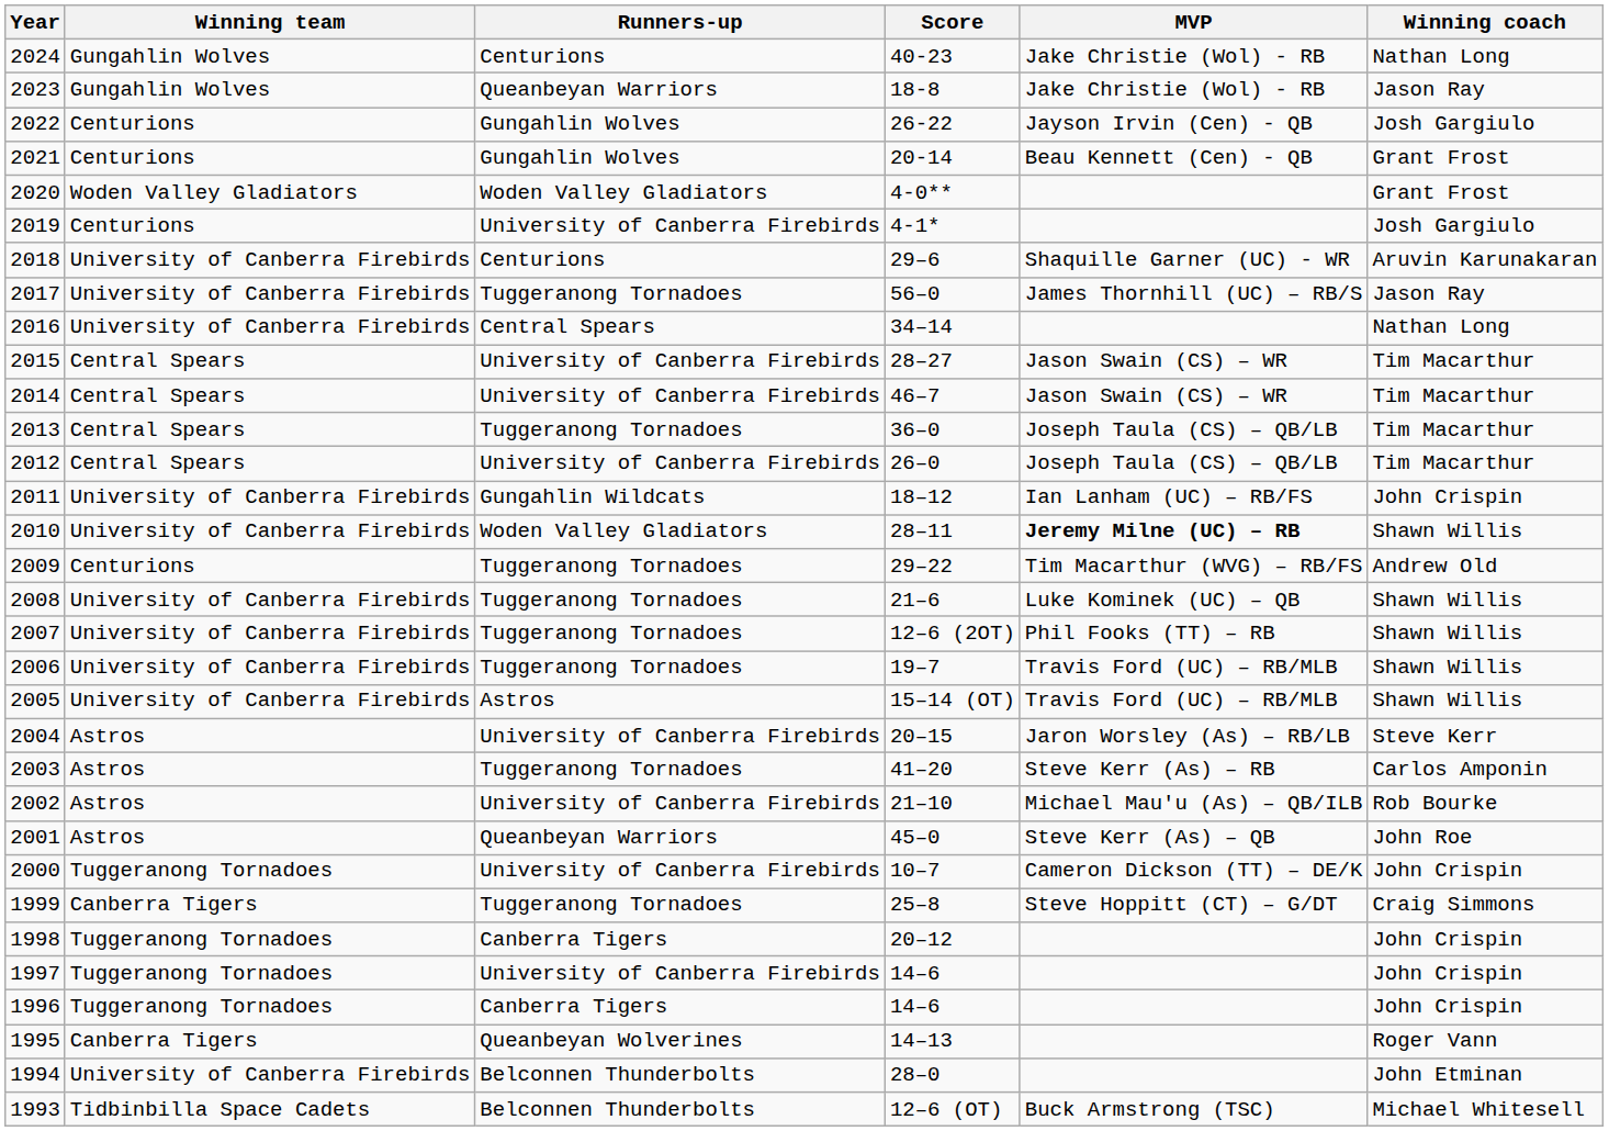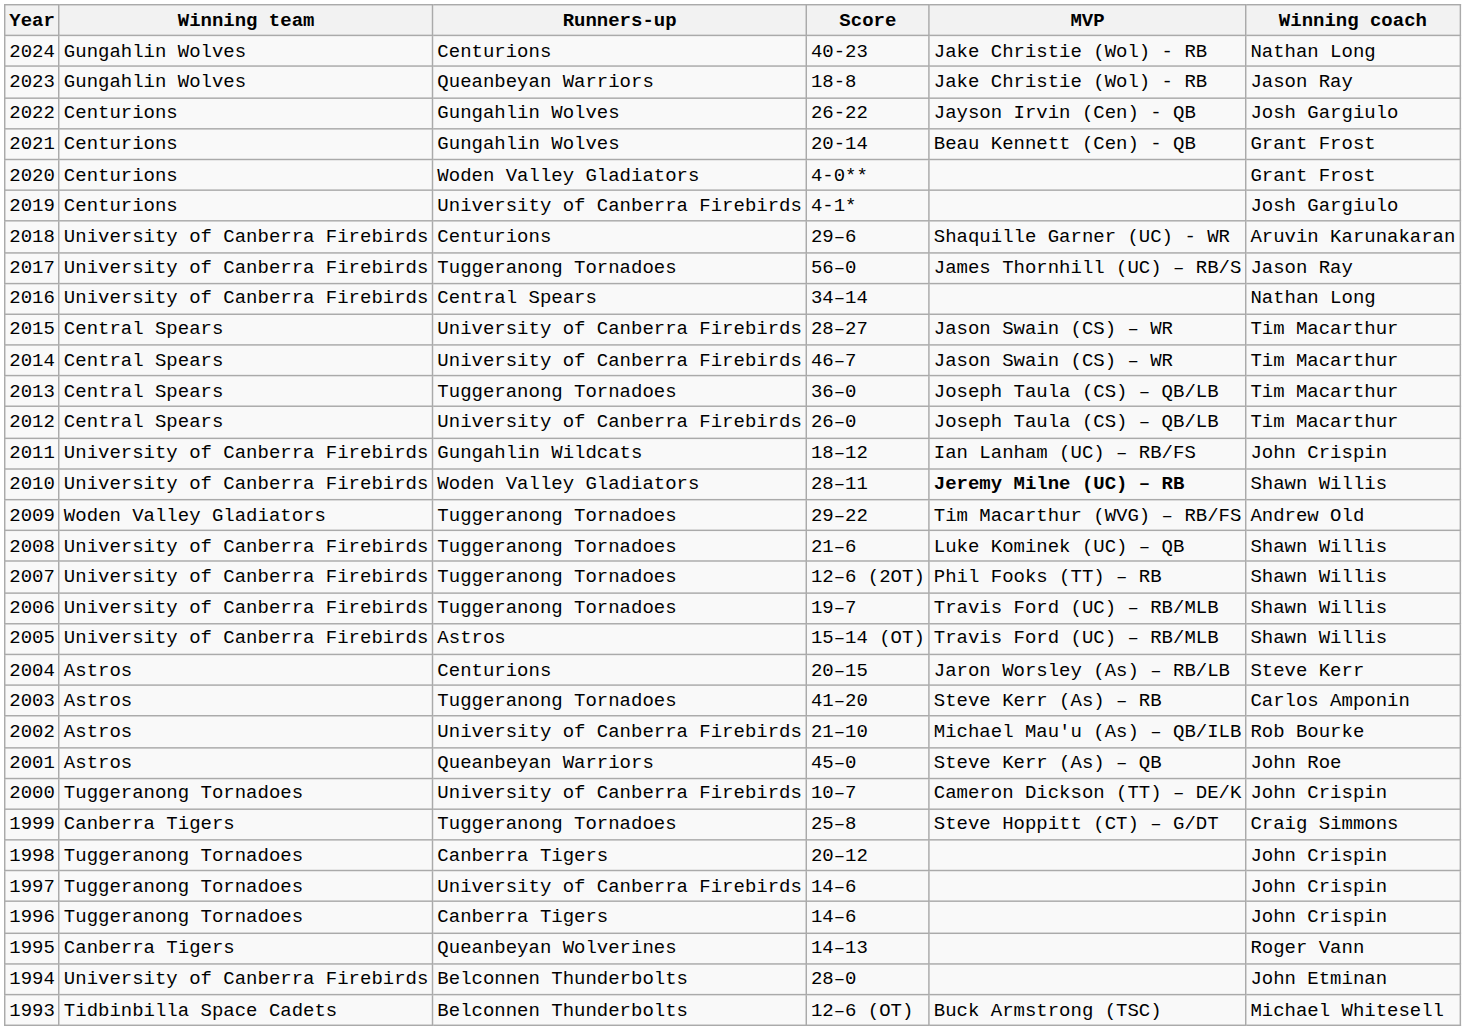2020 | Winning team: Woden Valley Gladiators -> Centurions
2009 | Winning team: Centurions -> Woden Valley Gladiators
2004 | Runners-up: University of Canberra Firebirds -> Centurions
